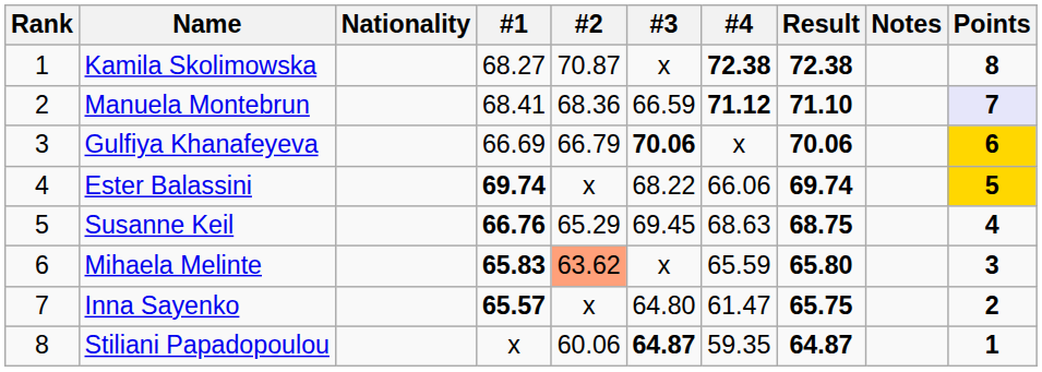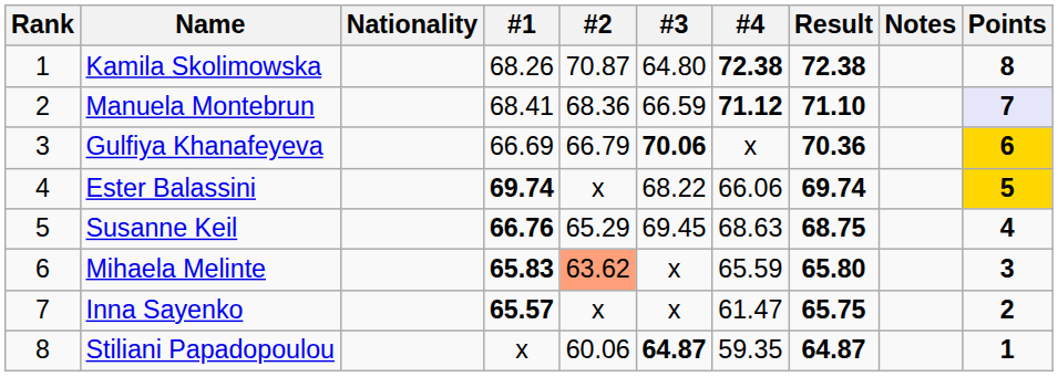Kamila Skolimowska | #1: 68.27 -> 68.26
Kamila Skolimowska | #3: x -> 64.80
Gulfiya Khanafeyeva | Result: 70.06 -> 70.36
Inna Sayenko | #3: 64.80 -> x
